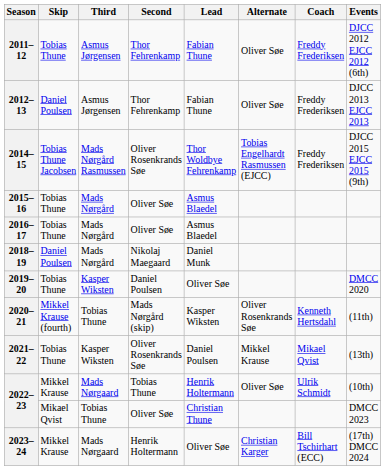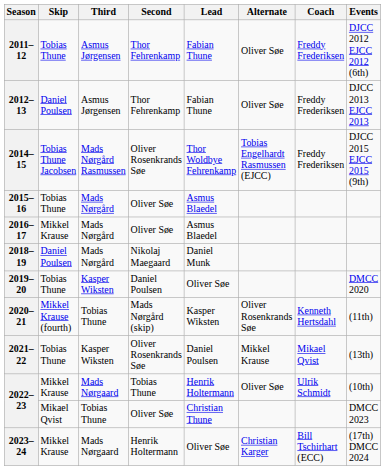2016–17 | Skip: Tobias Thune -> Mikkel Krause
